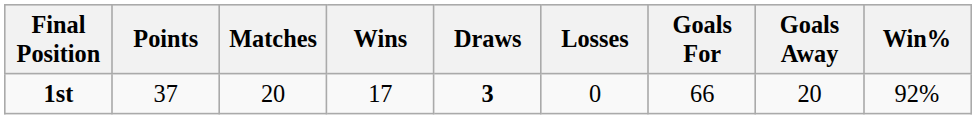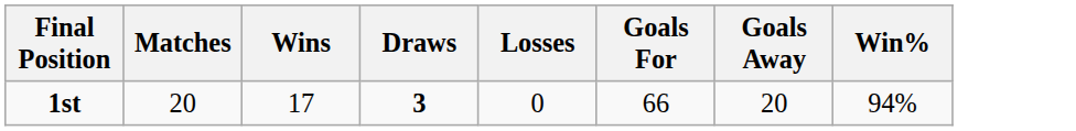- column: Points | 37
1st | Win%: 92% -> 94%
